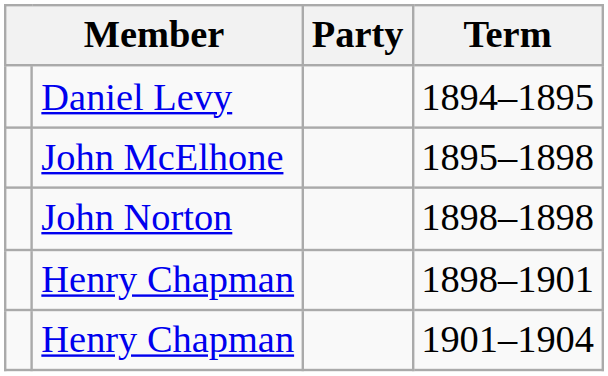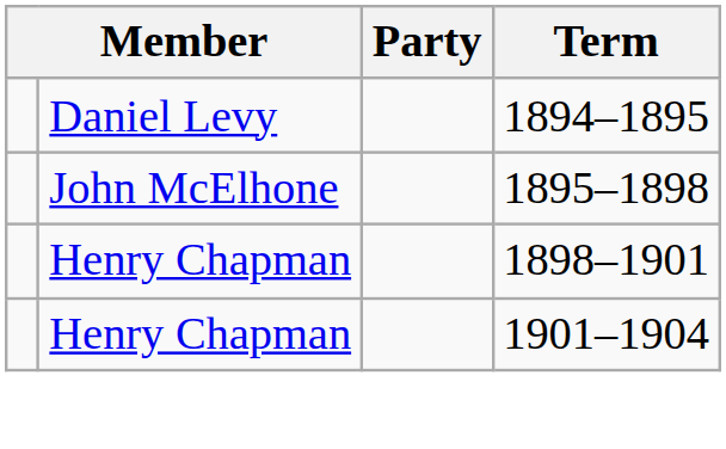- row: John Norton | 1898–1898
